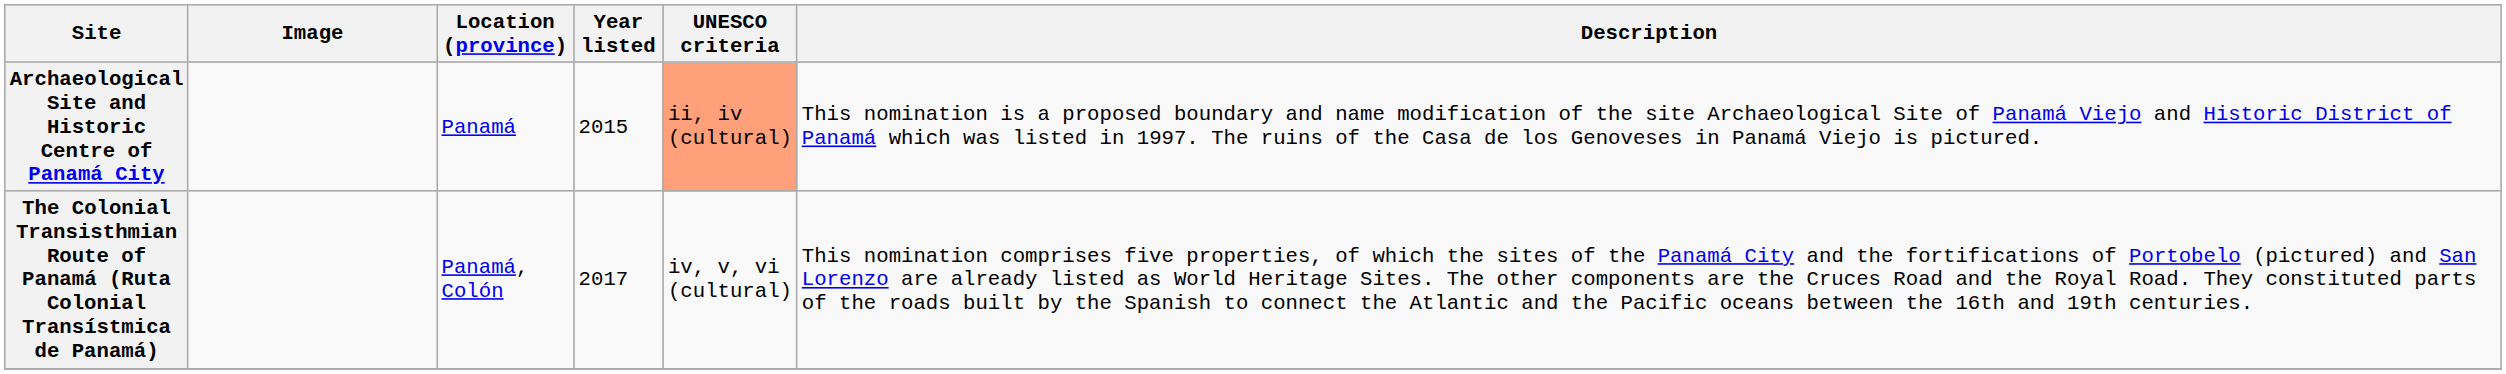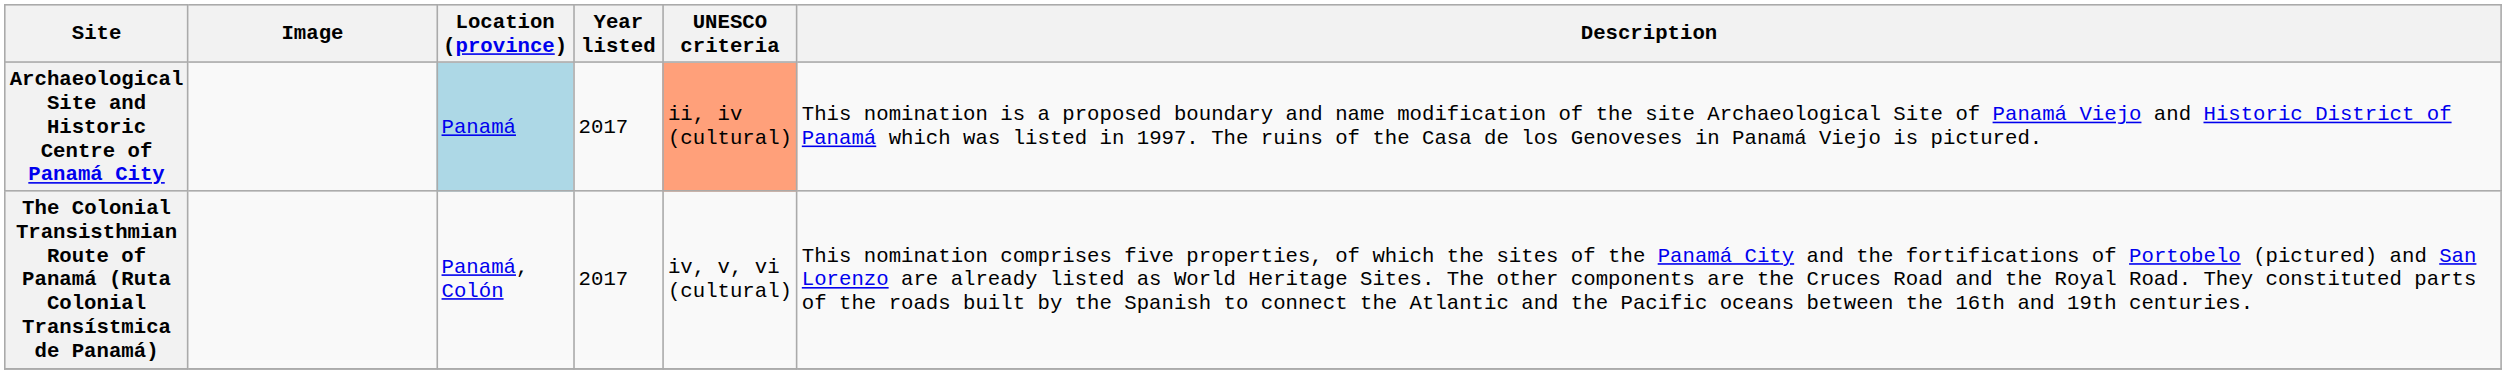Archaeological Site and Historic Centre of Panamá City | Location (province): no background -> lightblue background
Archaeological Site and Historic Centre of Panamá City | Year listed: 2015 -> 2017
